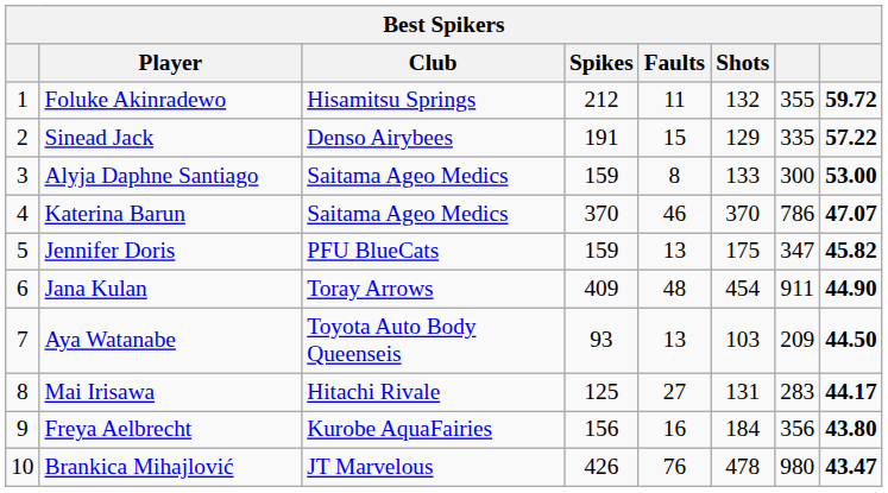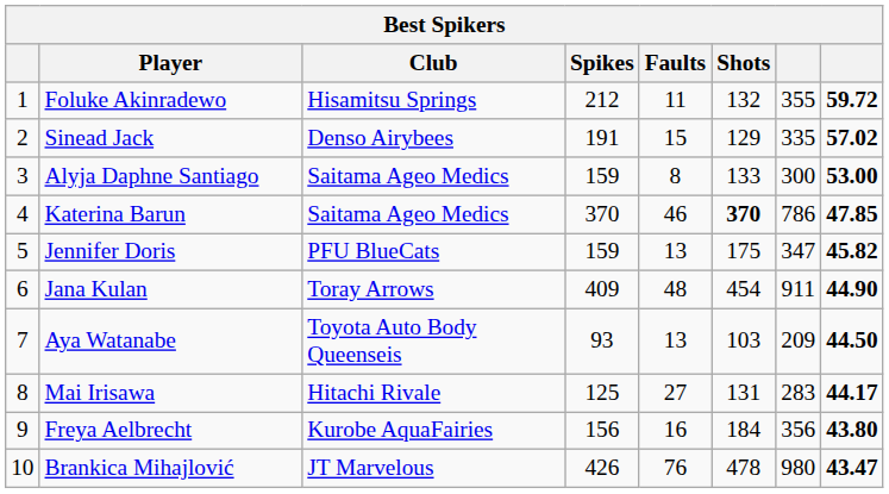Sinead Jack | column 8: 57.22 -> 57.02
Katerina Barun | Shots: normal -> bold
Katerina Barun | column 8: 47.07 -> 47.85
